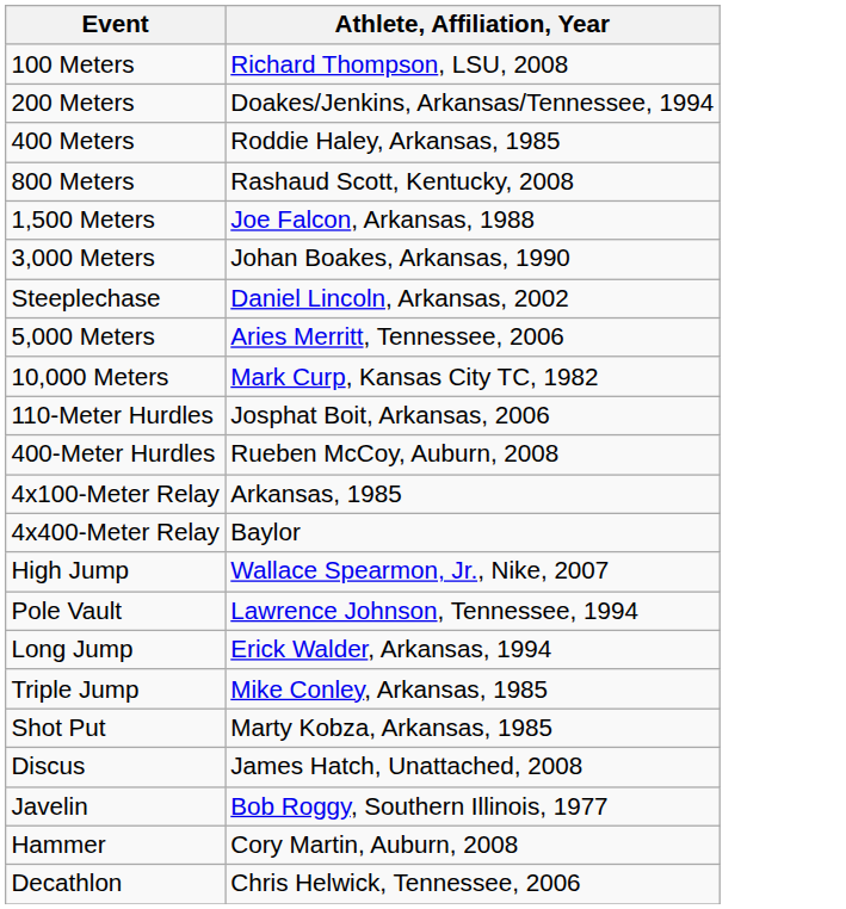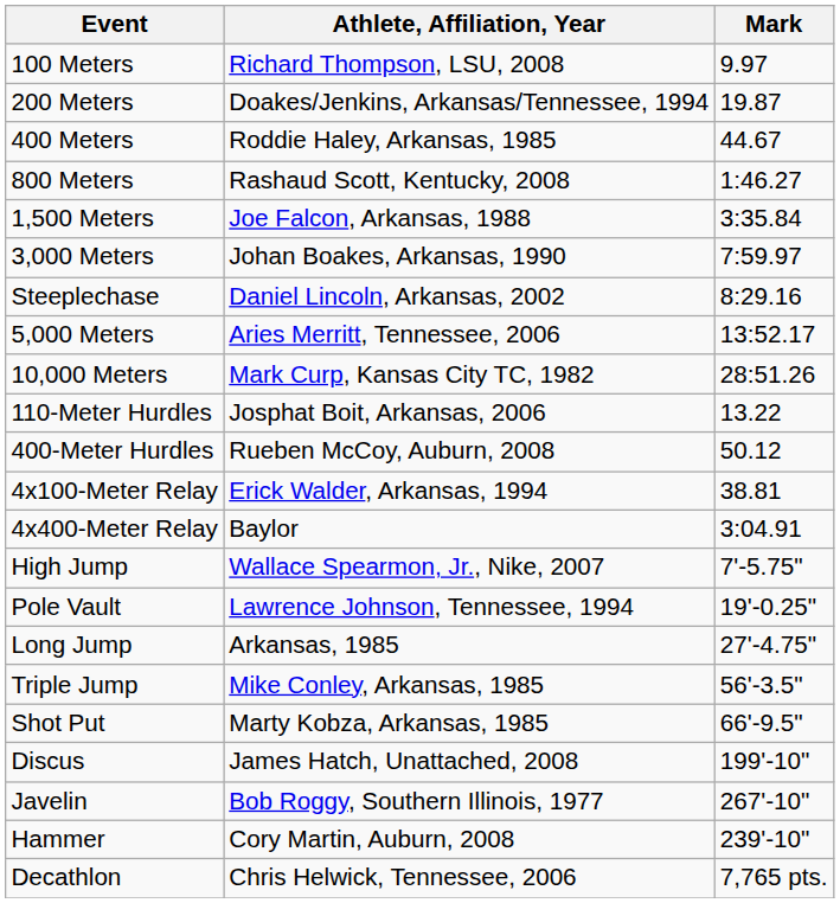+ column: Mark | 9.97 | 19.87 | 44.67 | 1:46.27 | 3:35.84 | 7:59.97 | 8:29.16 | 13:52.17 | 28:51.26 | 13.22 | 50.12 | 38.81 | 3:04.91 | 7'-5.75" | 19'-0.25" | 27'-4.75" | 56'-3.5" | 66'-9.5" | 199'-10" | 267'-10" | 239'-10" | 7,765 pts.
4x100-Meter Relay | Athlete, Affiliation, Year: Arkansas, 1985 -> Erick Walder, Arkansas, 1994
Long Jump | Athlete, Affiliation, Year: Erick Walder, Arkansas, 1994 -> Arkansas, 1985
